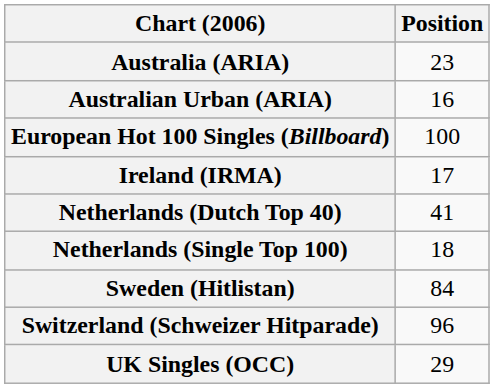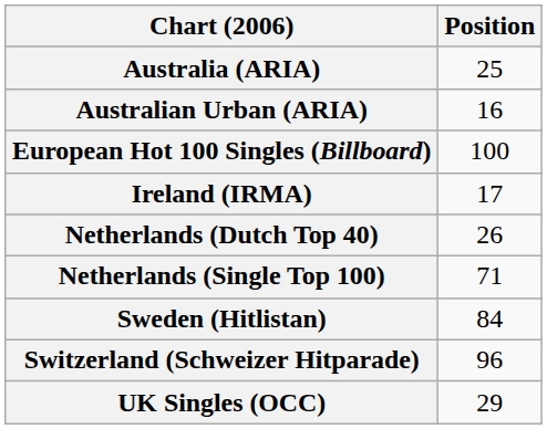Australia (ARIA) | Position: 23 -> 25
Netherlands (Dutch Top 40) | Position: 41 -> 26
Netherlands (Single Top 100) | Position: 18 -> 71
